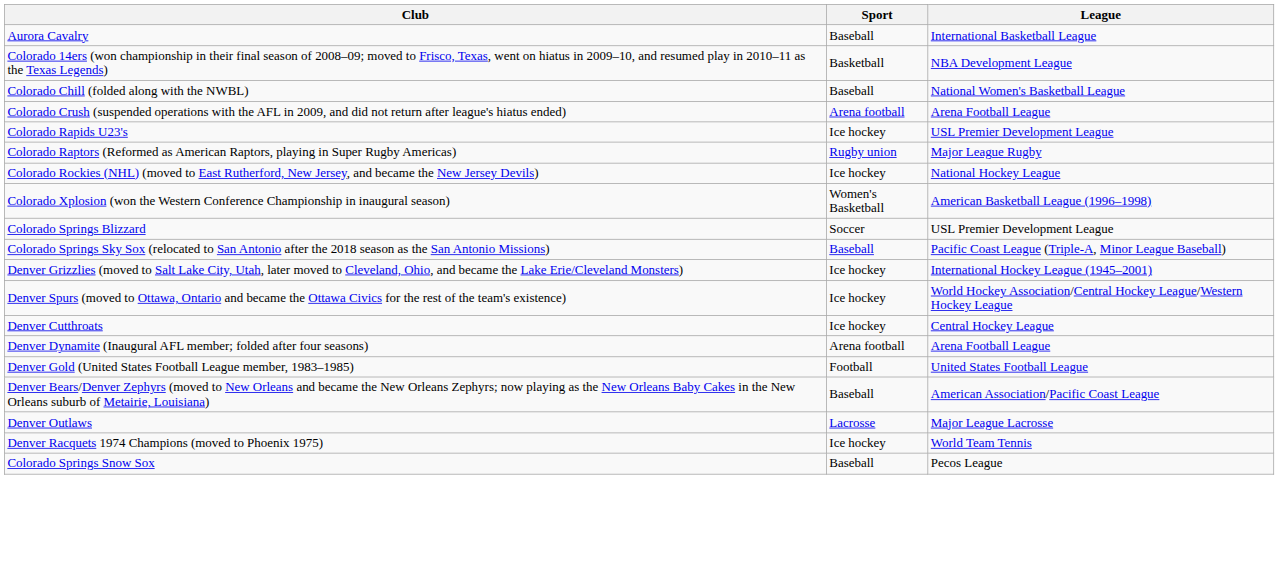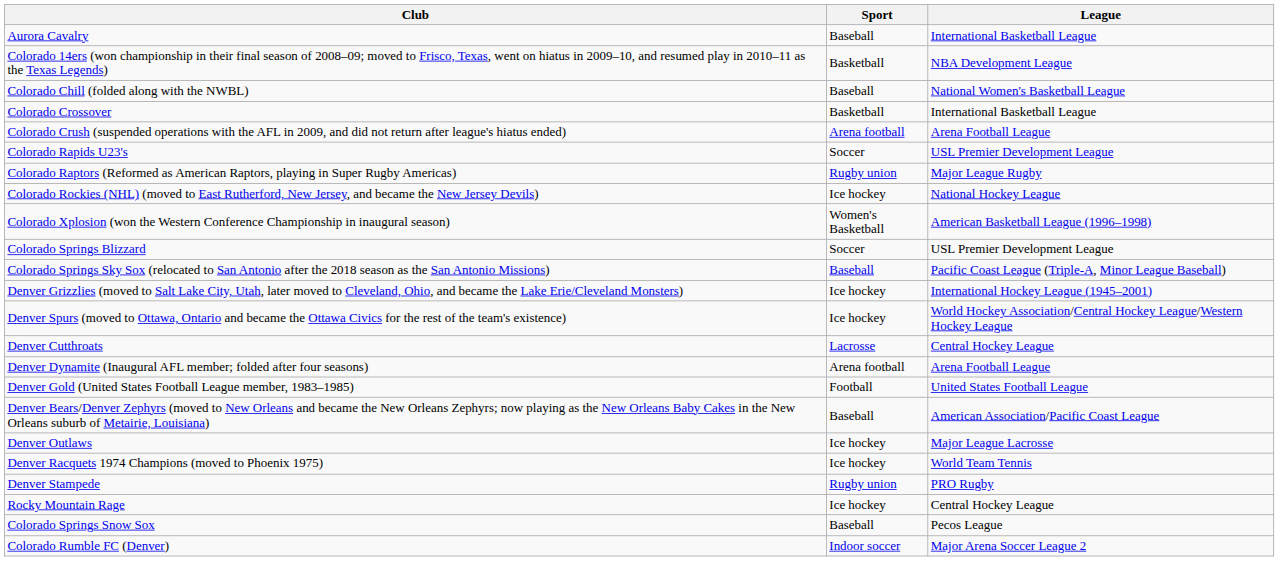+ row: Colorado Crossover | Basketball | International Basketball League
Colorado Rapids U23's | Sport: Ice hockey -> Soccer
Denver Cutthroats | Sport: Ice hockey -> Lacrosse
Denver Outlaws | Sport: Lacrosse -> Ice hockey
+ row: Denver Stampede | Rugby union | PRO Rugby
+ row: Rocky Mountain Rage | Ice hockey | Central Hockey League
+ row: Colorado Rumble FC (Denver) | Indoor soccer | Major Arena Soccer League 2
